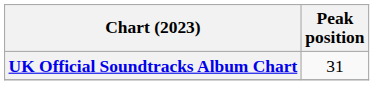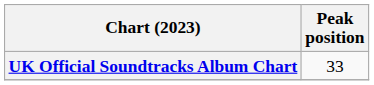UK Official Soundtracks Album Chart | Peak position: 31 -> 33
